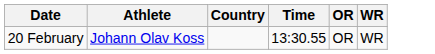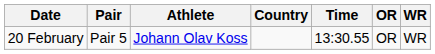+ column: Pair | Pair 5
